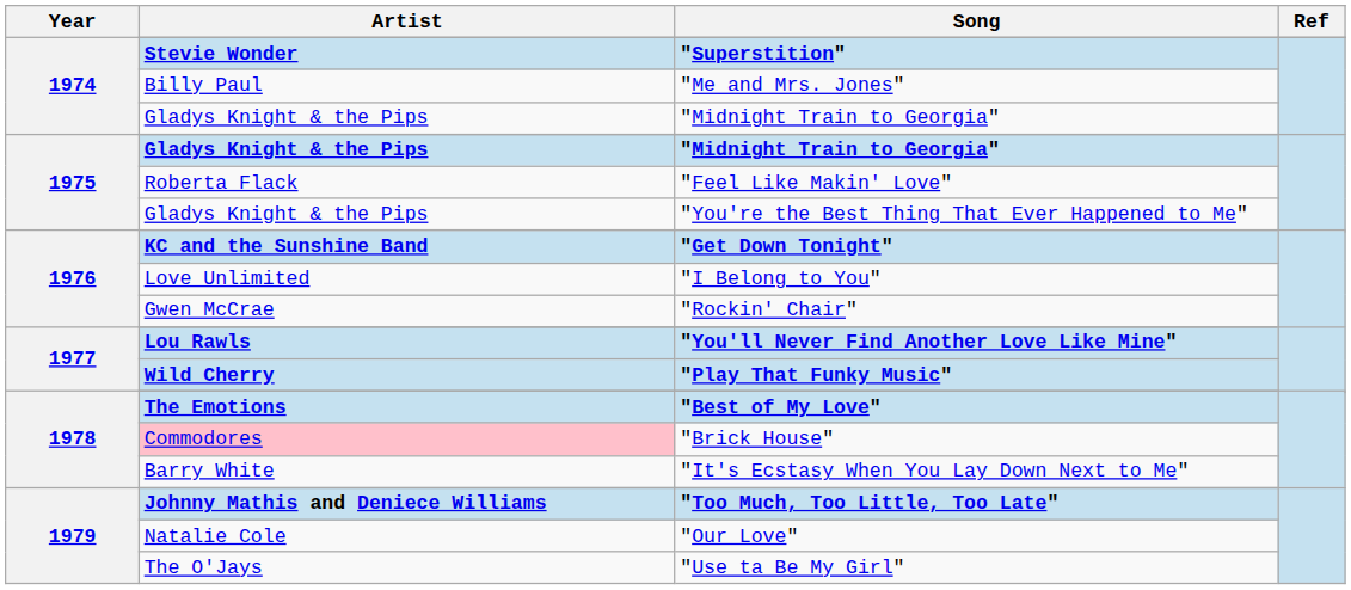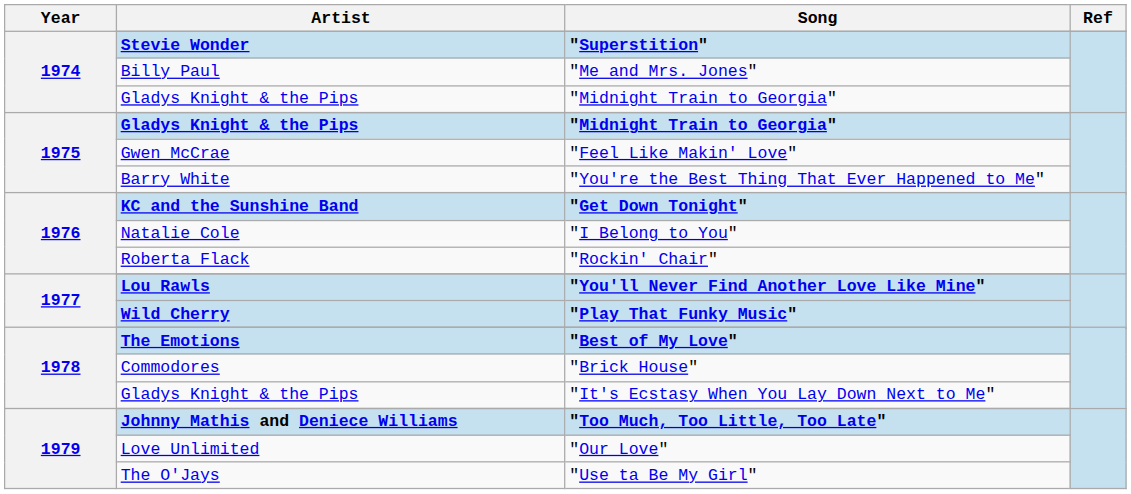"Feel Like Makin' Love" | Artist: Roberta Flack -> Gwen McCrae
"You're the Best Thing That Ever Happened to Me" | Artist: Gladys Knight & the Pips -> Barry White
"I Belong to You" | Artist: Love Unlimited -> Natalie Cole
"Rockin' Chair" | Artist: Gwen McCrae -> Roberta Flack
"Brick House" | Artist: pink background -> no background
"It's Ecstasy When You Lay Down Next to Me" | Artist: Barry White -> Gladys Knight & the Pips
"Our Love" | Artist: Natalie Cole -> Love Unlimited
